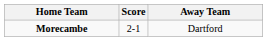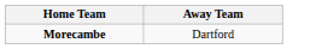- column: Score | 2-1
